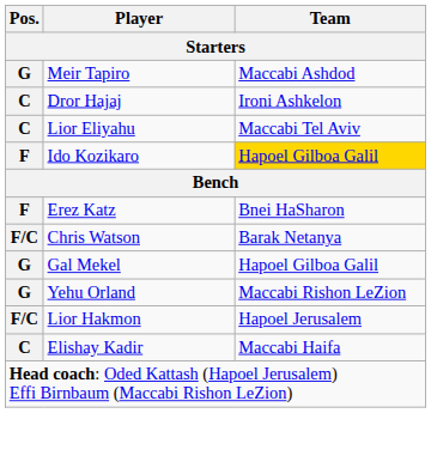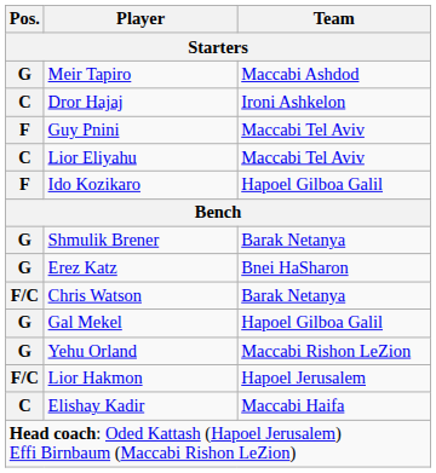+ row: F | Guy Pnini | Maccabi Tel Aviv
Ido Kozikaro | Team: gold background -> no background
+ row: G | Shmulik Brener | Barak Netanya
Erez Katz | Pos.: F -> G
